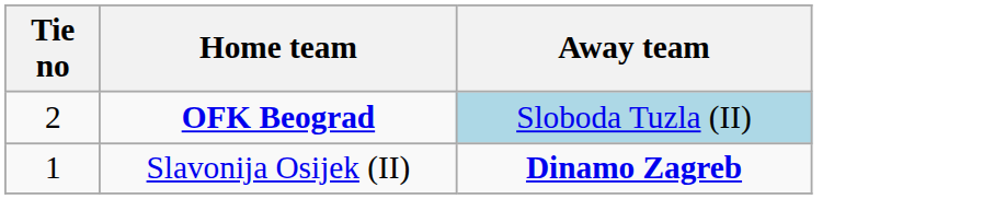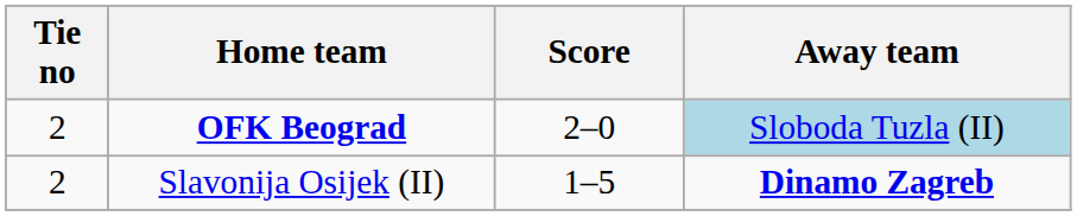+ column: Score | 2–0 | 1–5
Slavonija Osijek (II) | Tie no: 1 -> 2
